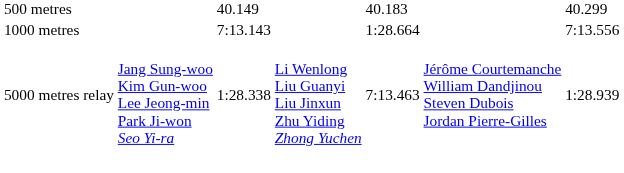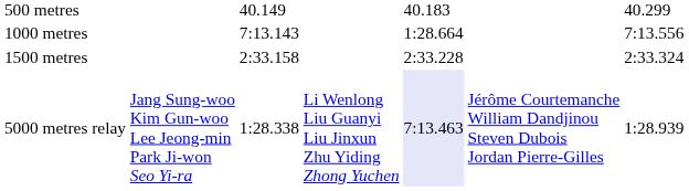+ row: 1500 metres | 2:33.158 | 2:33.228 | 2:33.324
5000 metres relay | column 5: no background -> lavender background
